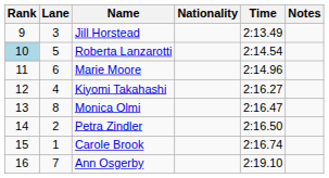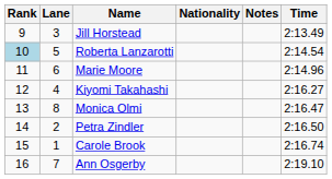columns swapped: Time <-> Notes
